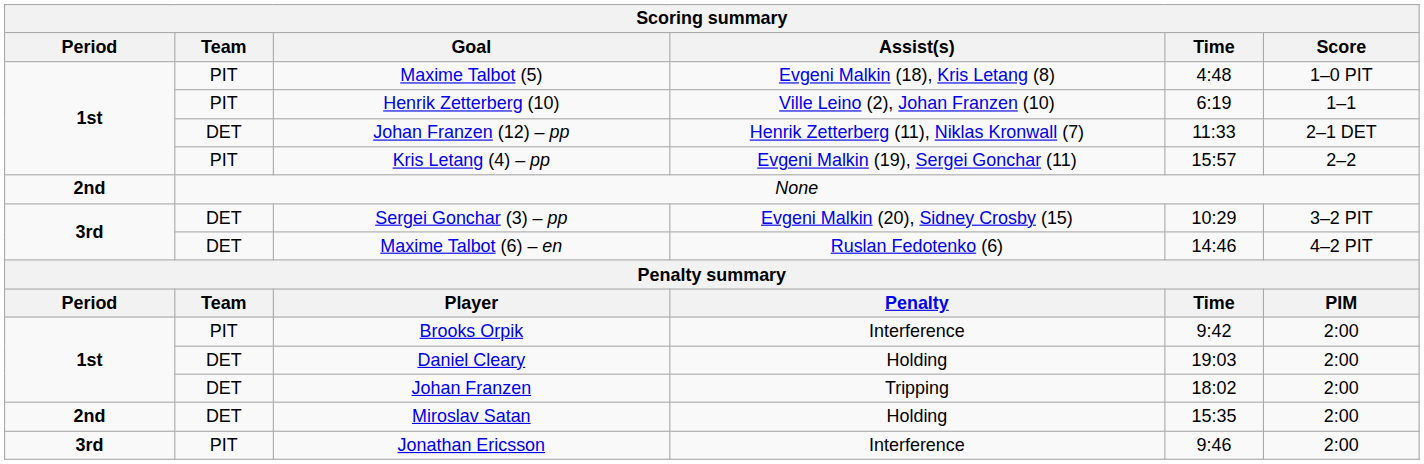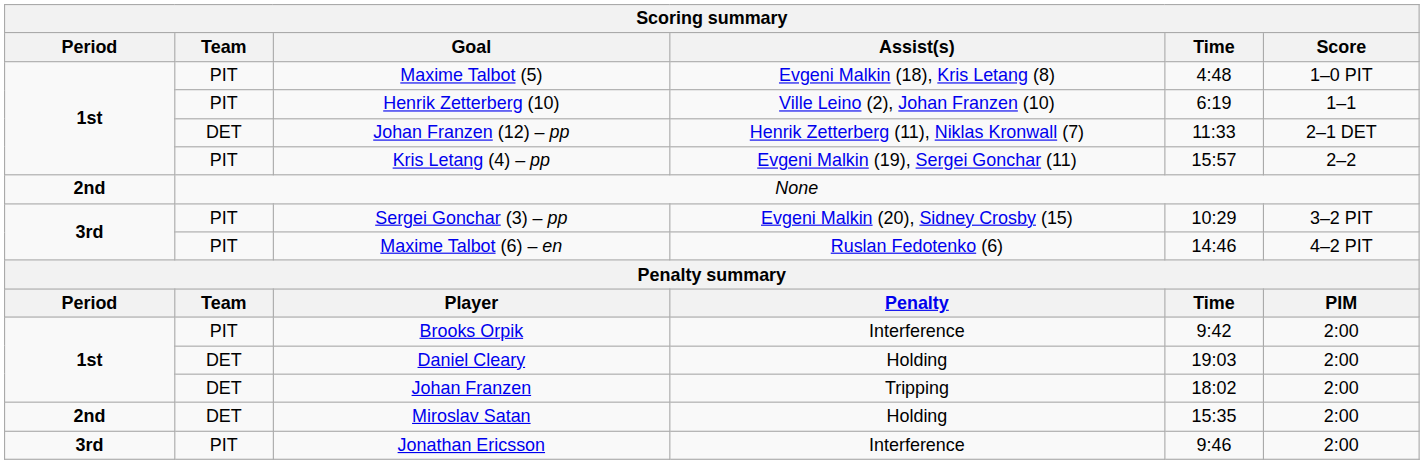Sergei Gonchar (3) – pp | Team: DET -> PIT
Maxime Talbot (6) – en | Team: DET -> PIT
